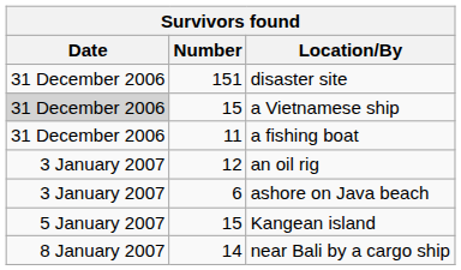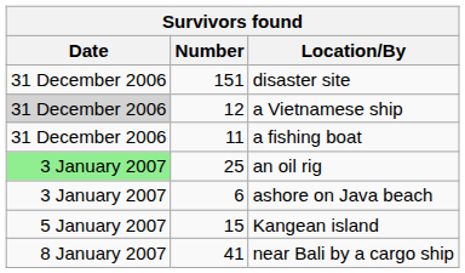a Vietnamese ship | Number: 15 -> 12
an oil rig | Date: no background -> lightgreen background
an oil rig | Number: 12 -> 25
near Bali by a cargo ship | Number: 14 -> 41
